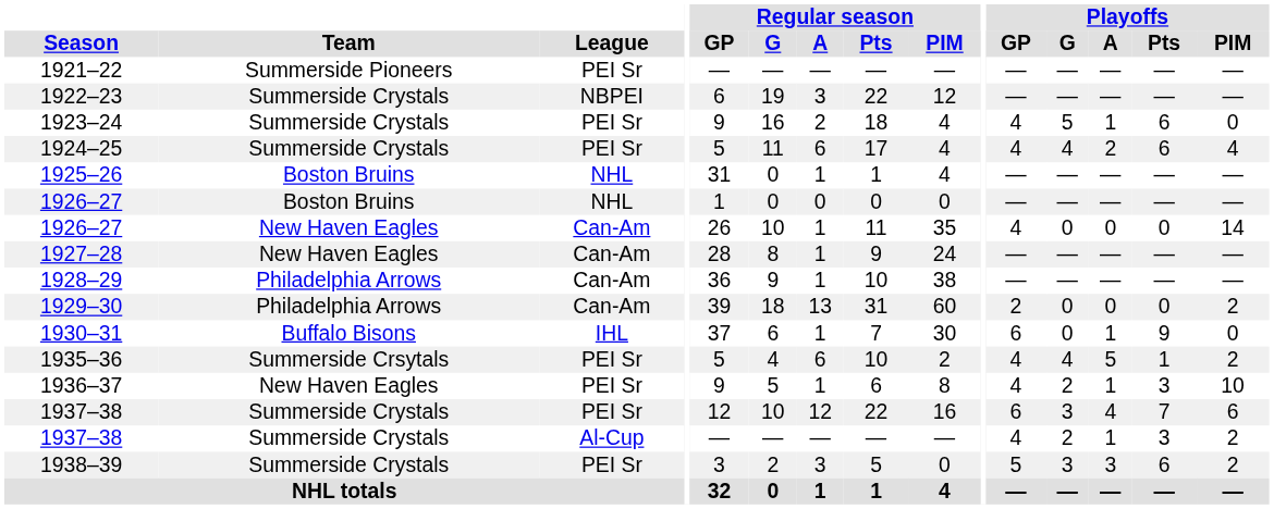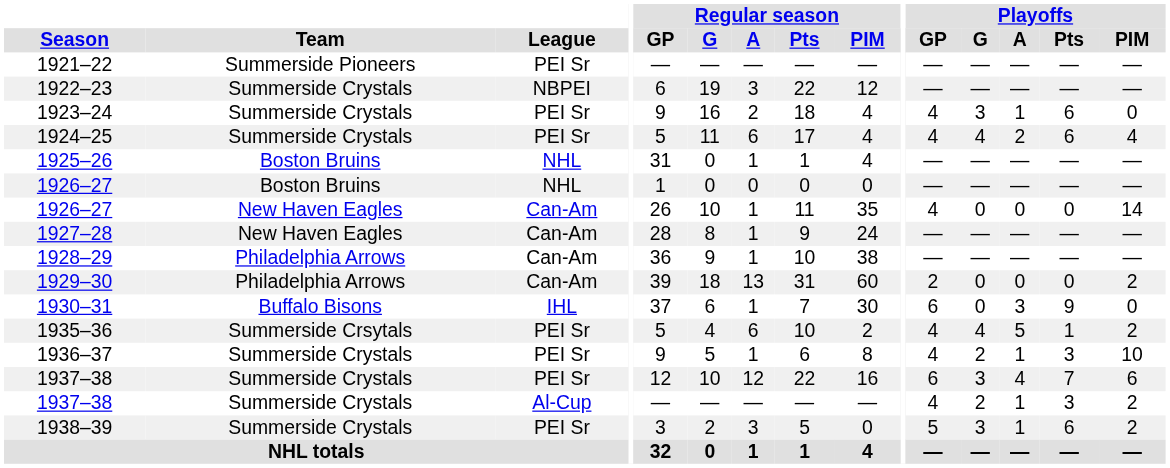1923–24 | Playoffs / G: 5 -> 3
1930–31 | Playoffs / A: 1 -> 3
1936–37 | Team: New Haven Eagles -> Summerside Crystals
1938–39 | Playoffs / A: 3 -> 1
